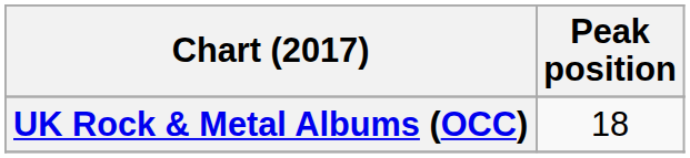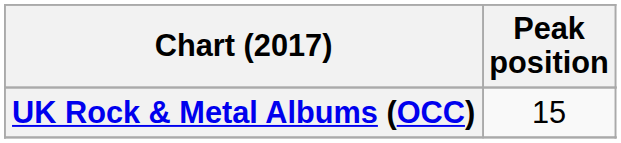UK Rock & Metal Albums (OCC) | Peak position: 18 -> 15
